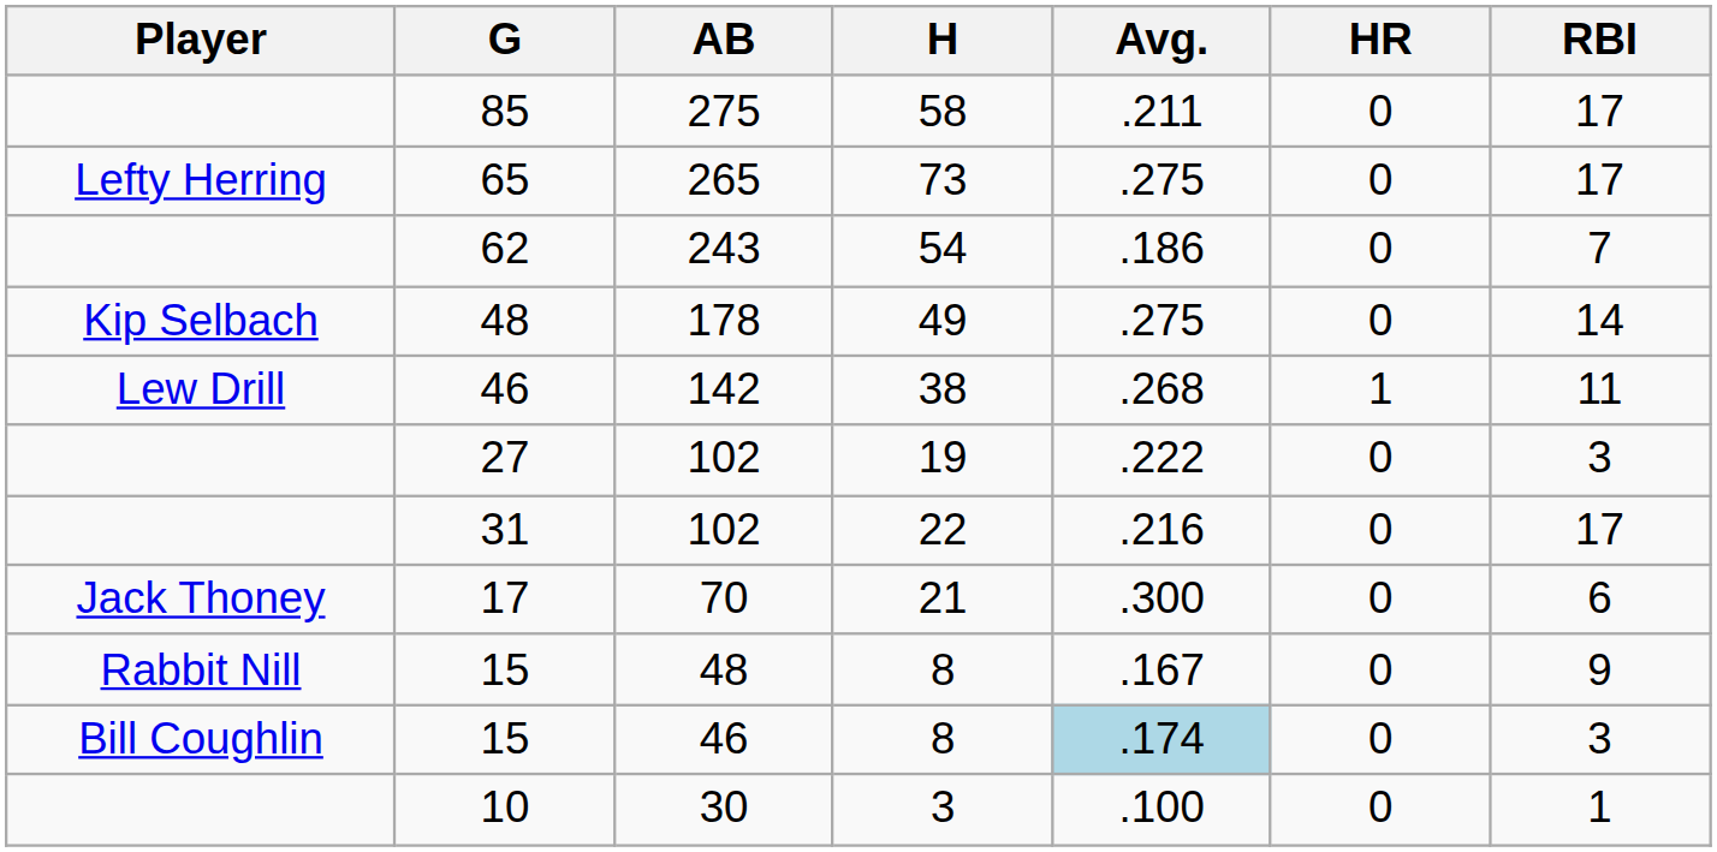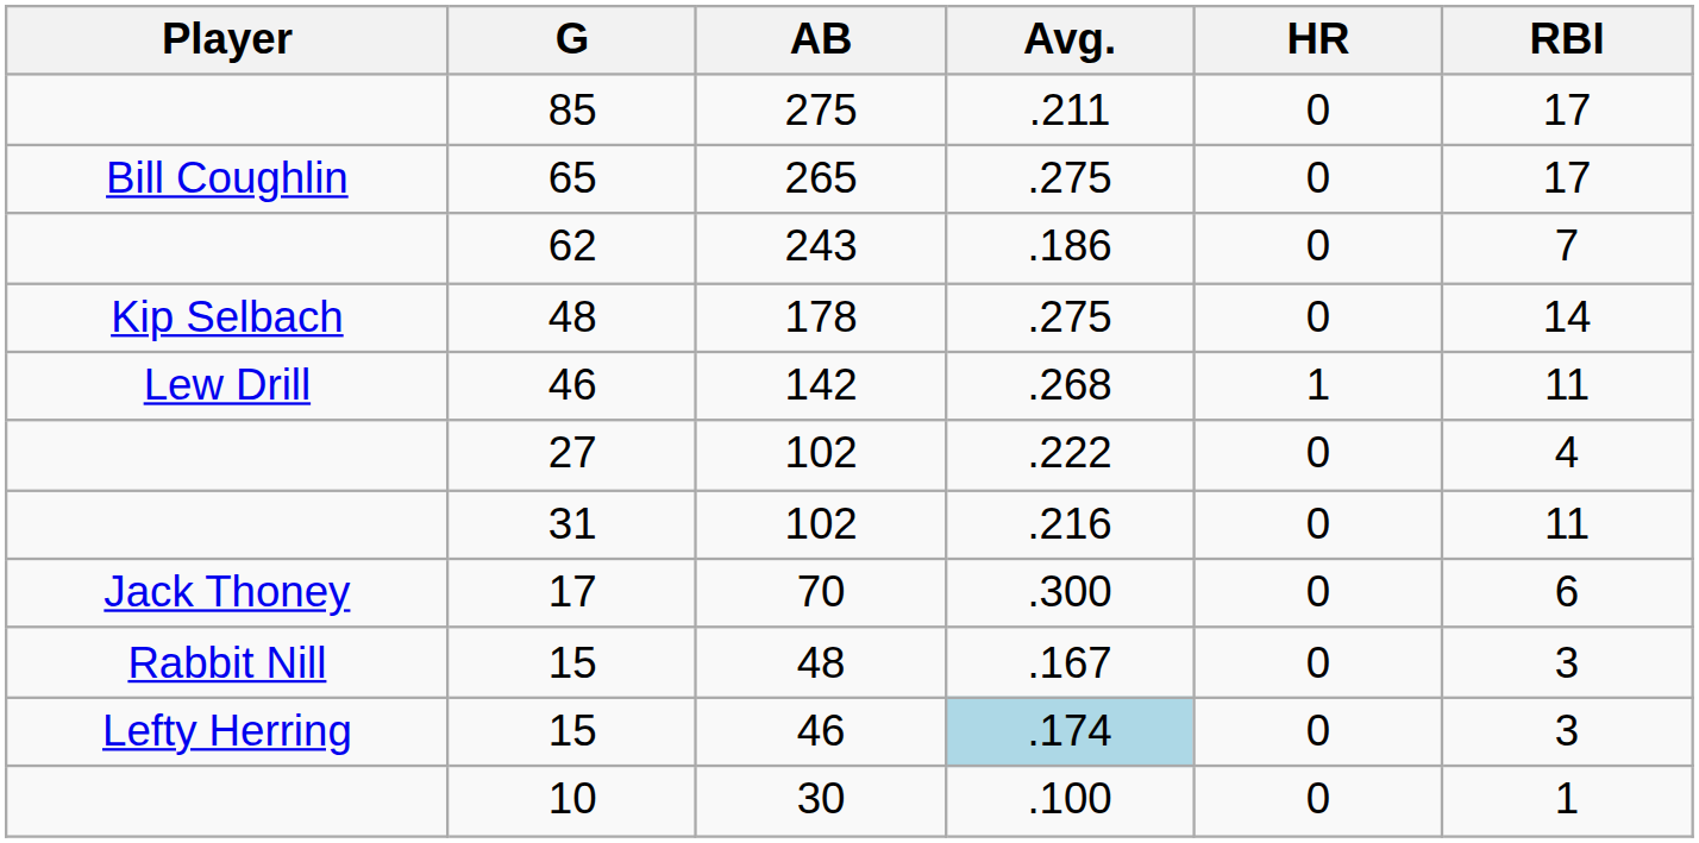- column: H | 58 | 73 | 54 | 49 | 38 | 19 | 22 | 21 | 8 | 8 | 3
65 | Player: Lefty Herring -> Bill Coughlin
27 | RBI: 3 -> 4
31 | RBI: 17 -> 11
15 / 48 | RBI: 9 -> 3
15 / 46 | Player: Bill Coughlin -> Lefty Herring
